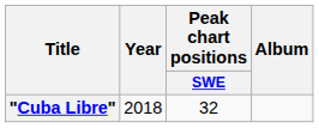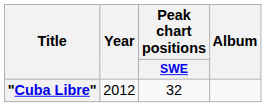"Cuba Libre" | Year: 2018 -> 2012
